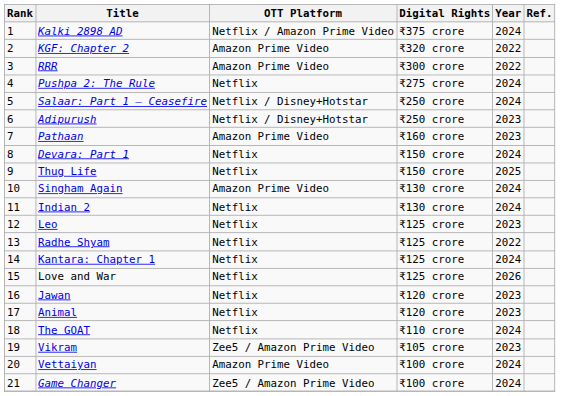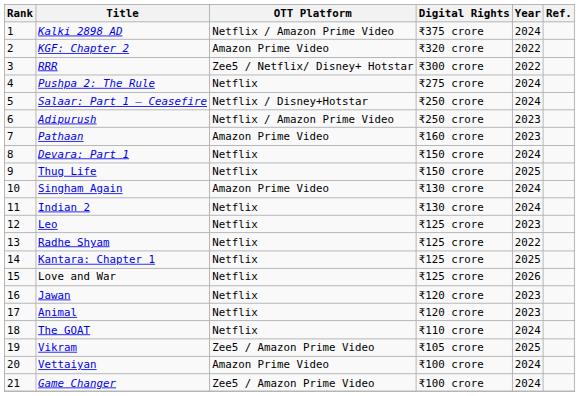RRR | OTT Platform: Amazon Prime Video -> Zee5 / Netflix/ Disney+ Hotstar
Adipurush | OTT Platform: Netflix / Disney+Hotstar -> Netflix / Amazon Prime Video
Kantara: Chapter 1 | Year: 2024 -> 2025
Vikram | Year: 2023 -> 2025
